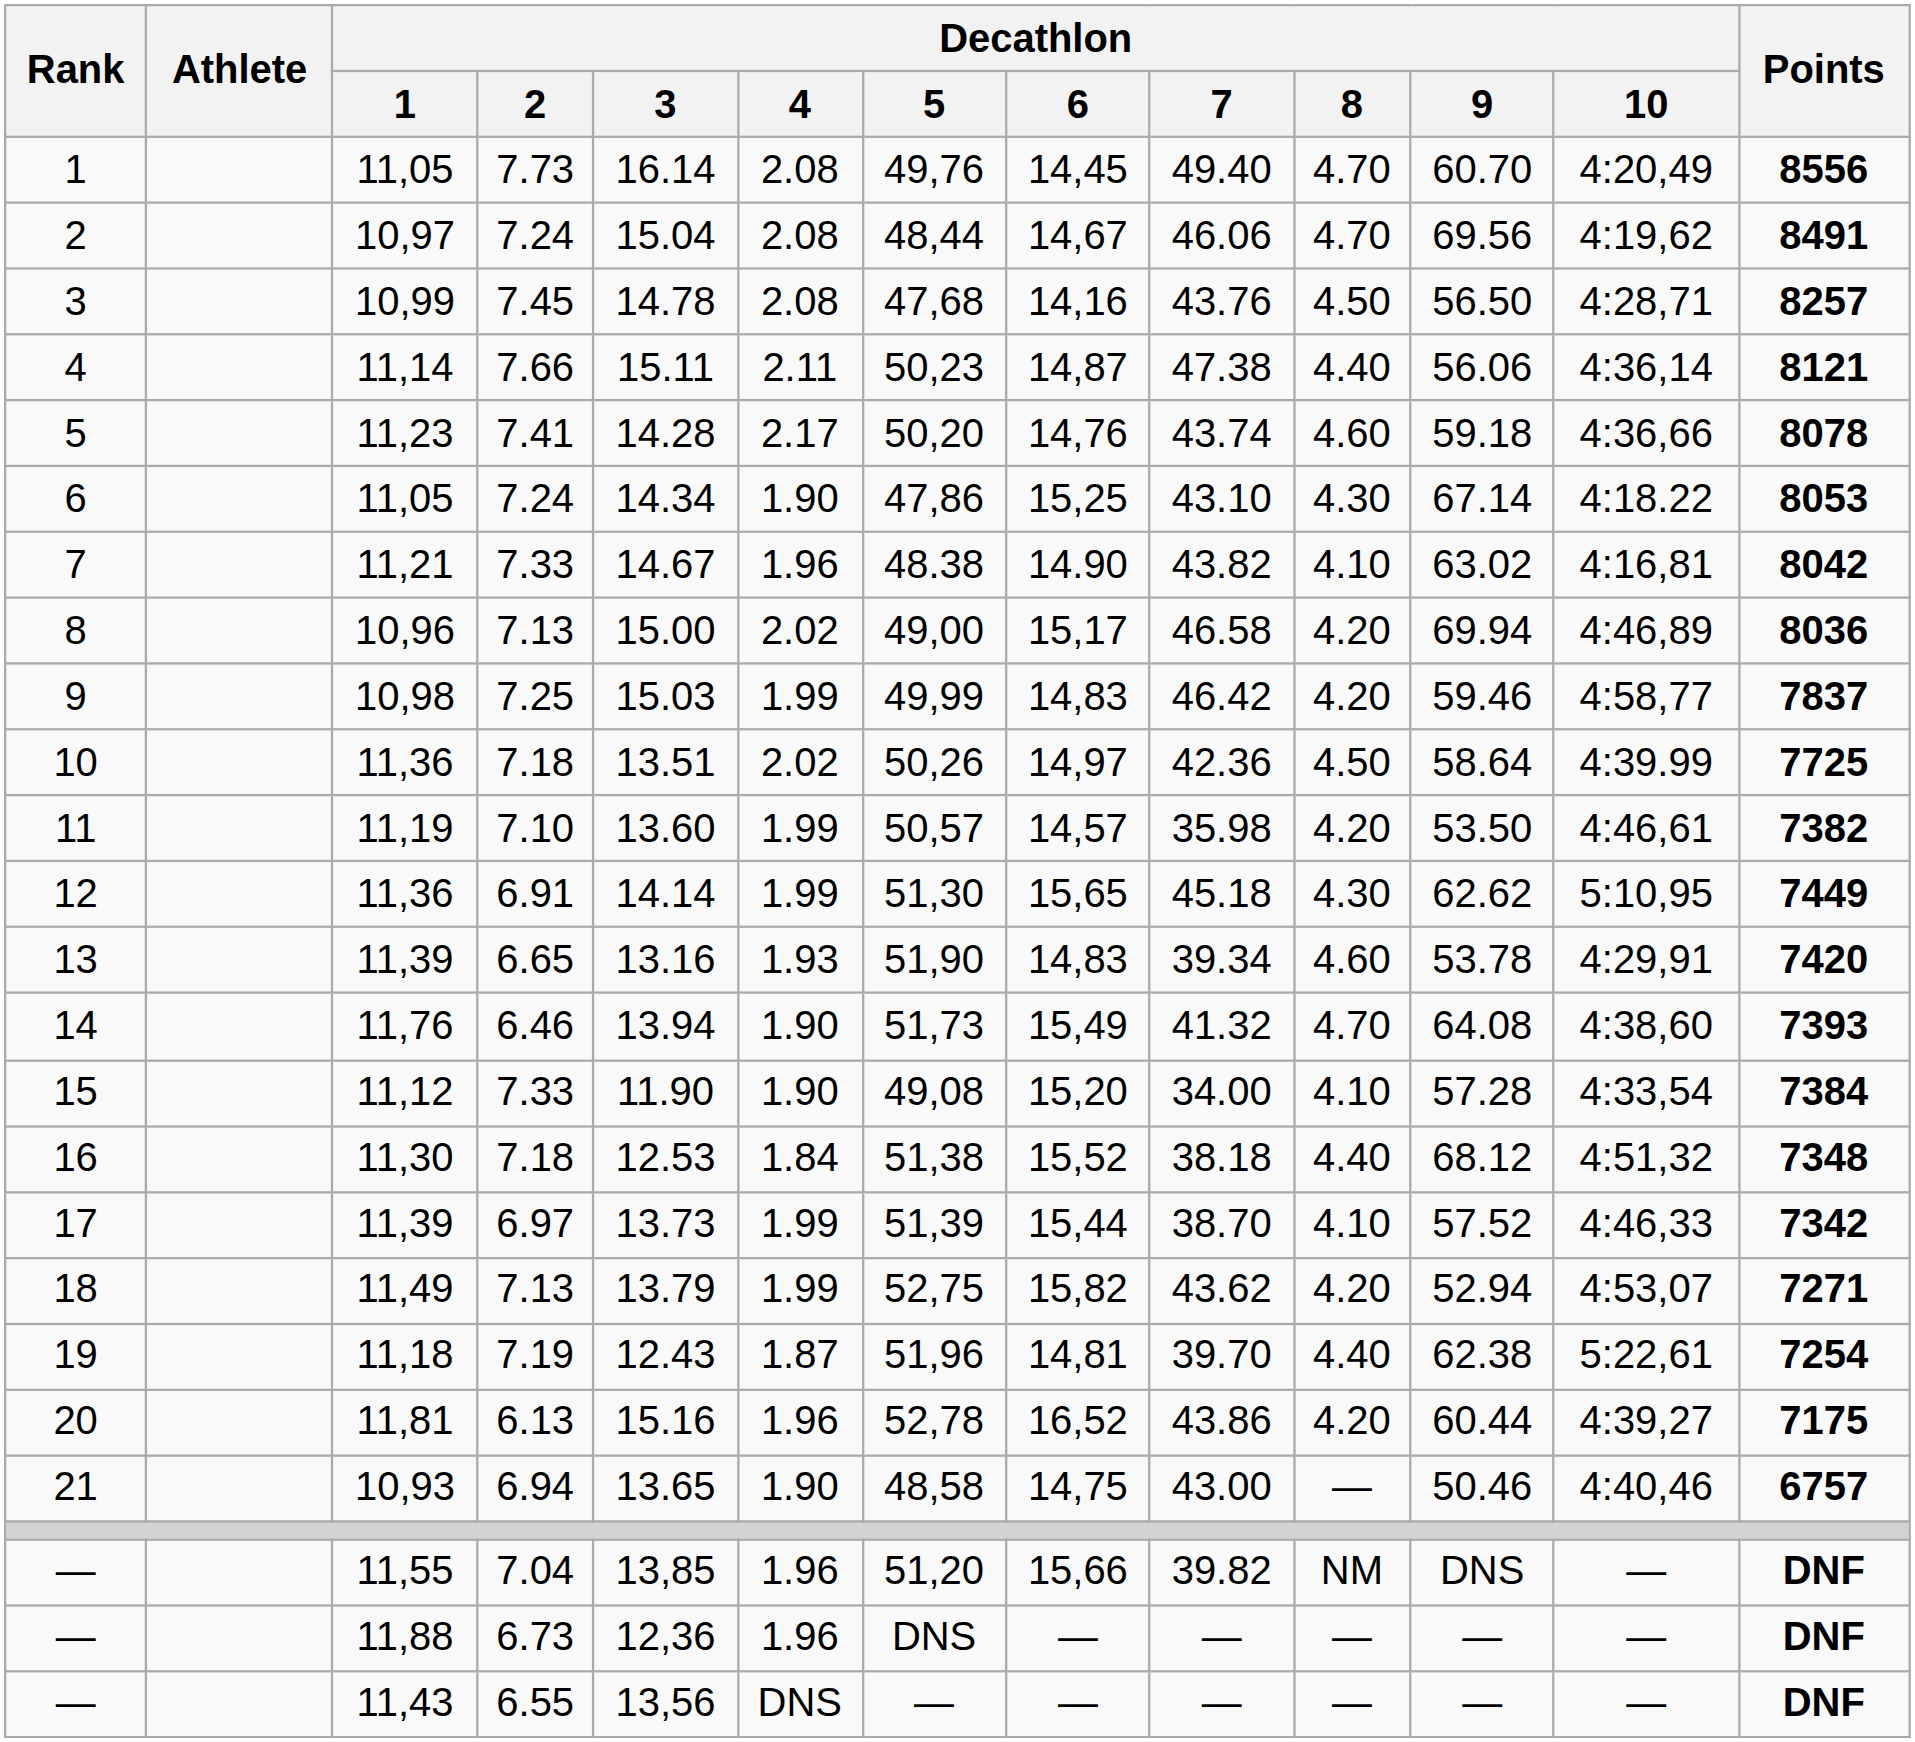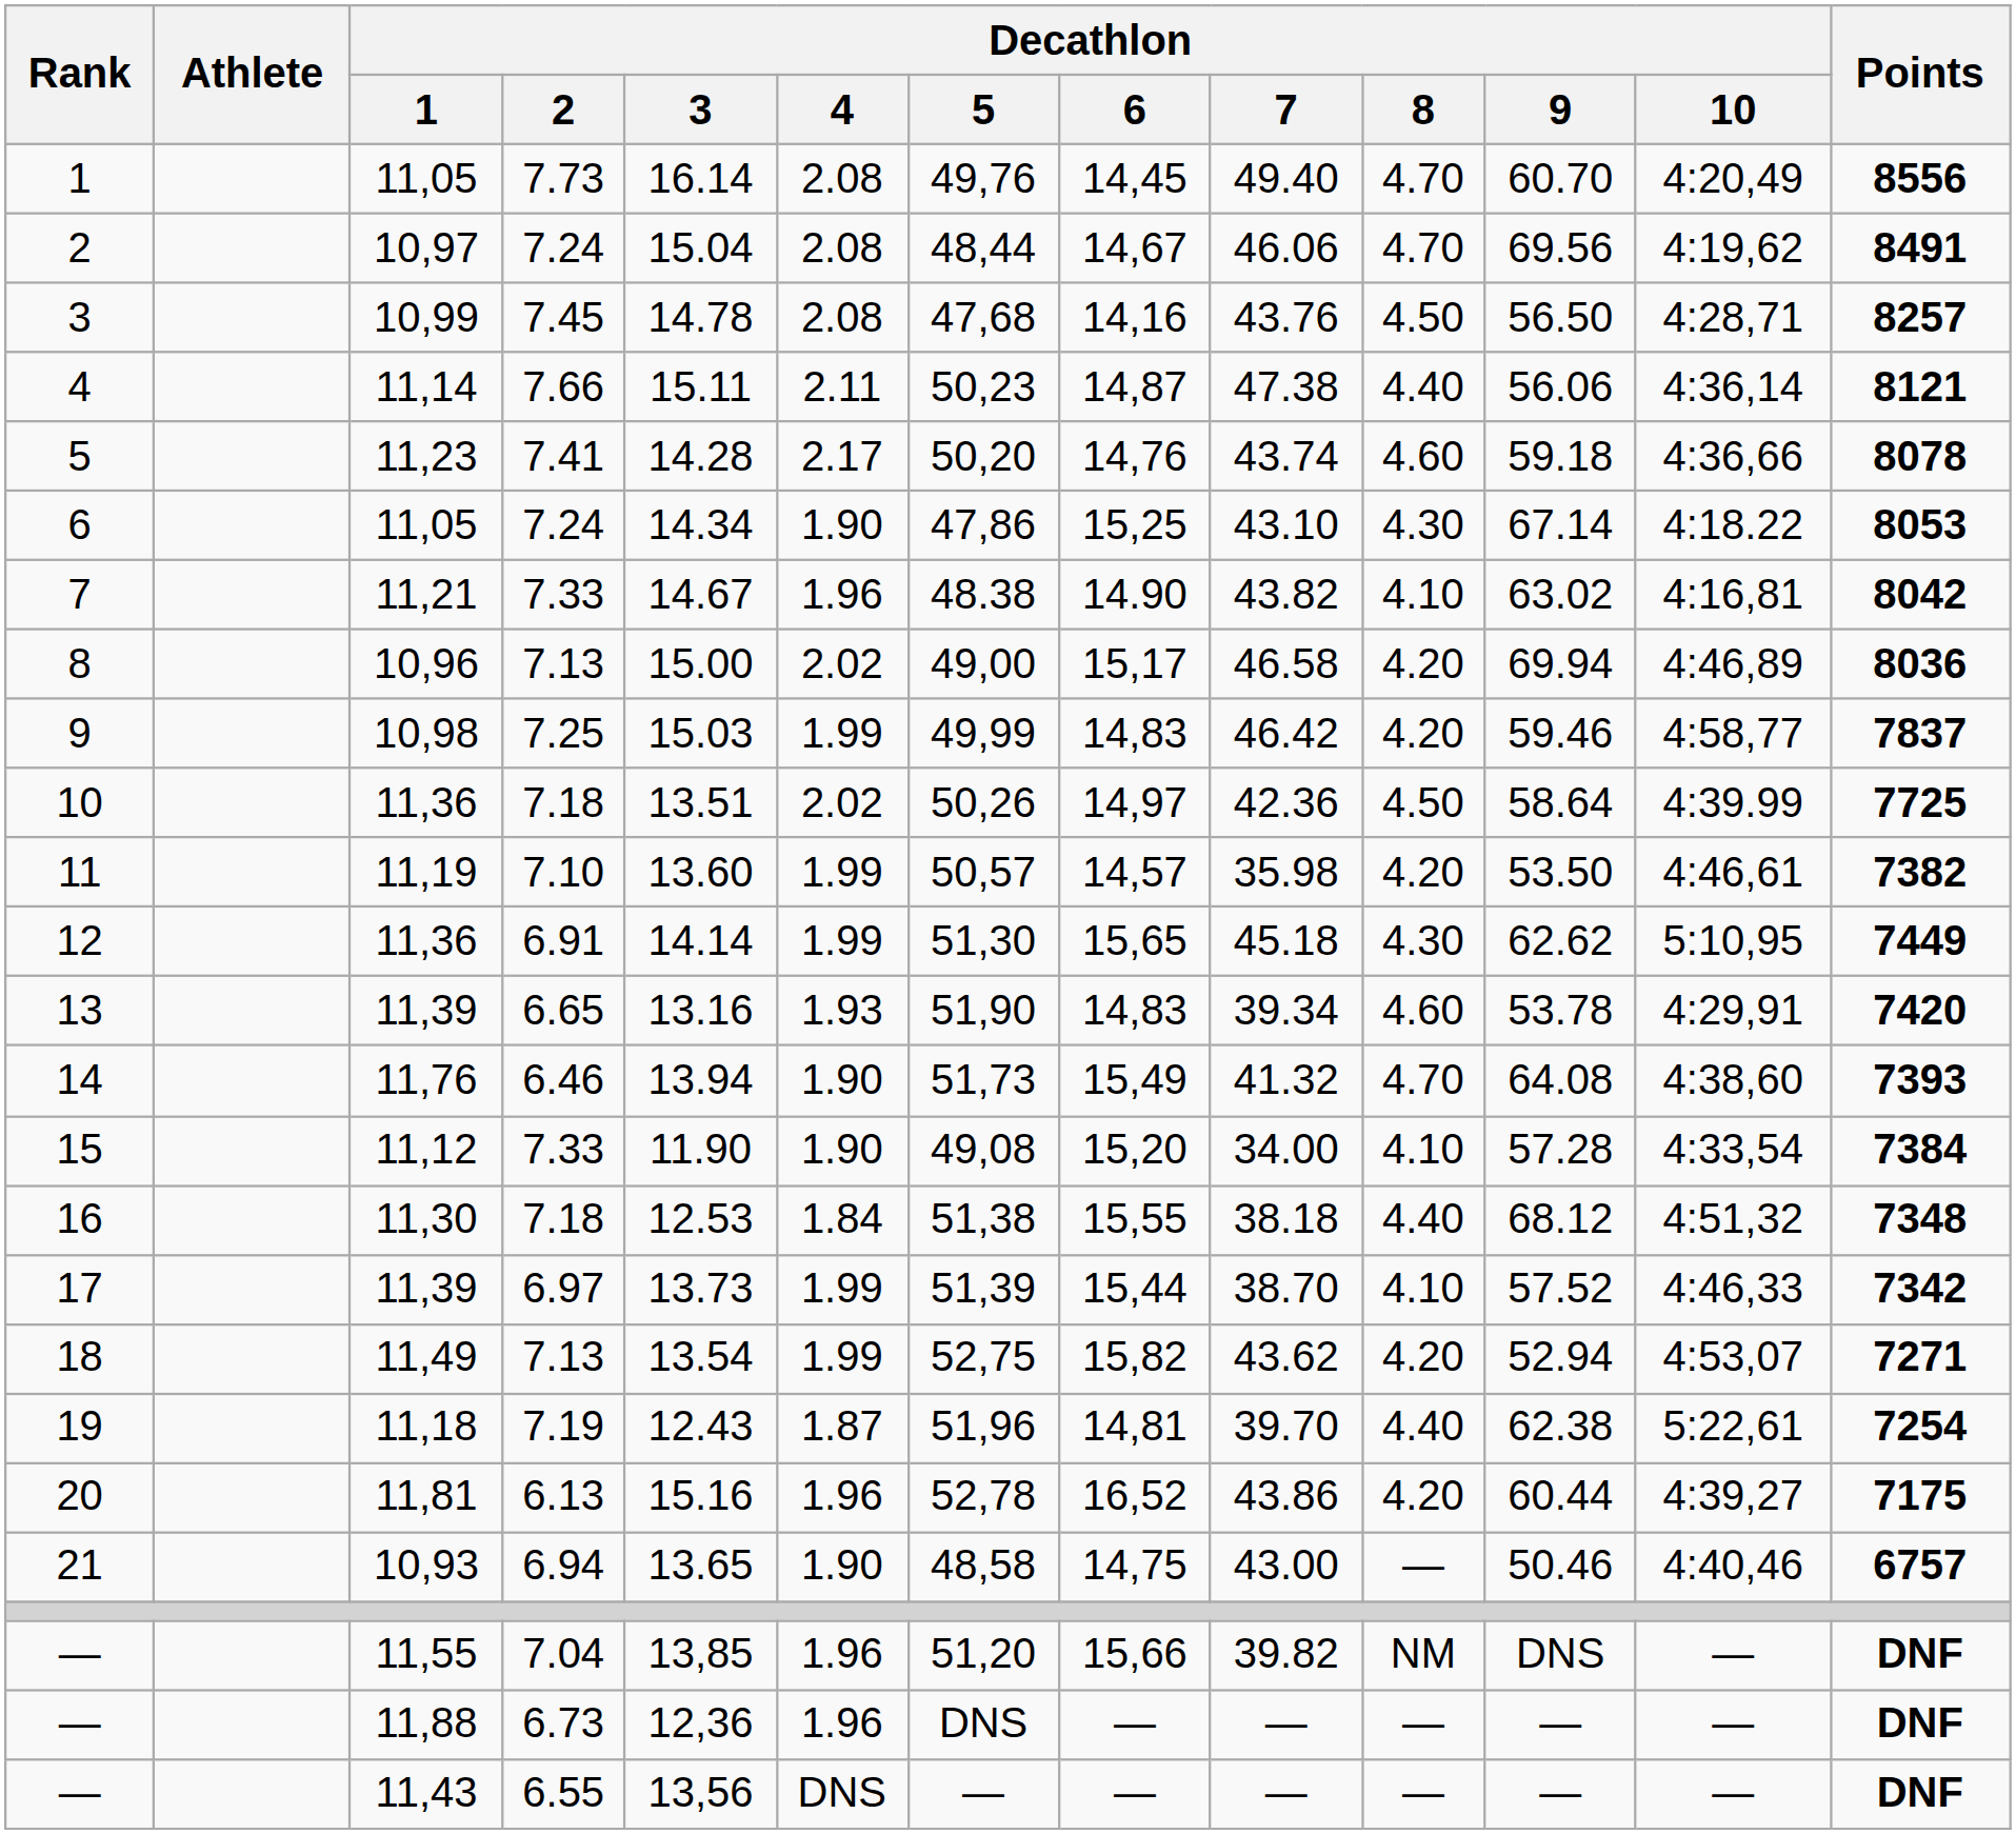16 | Decathlon / 6: 15,52 -> 15,55
18 | Decathlon / 3: 13.79 -> 13.54
